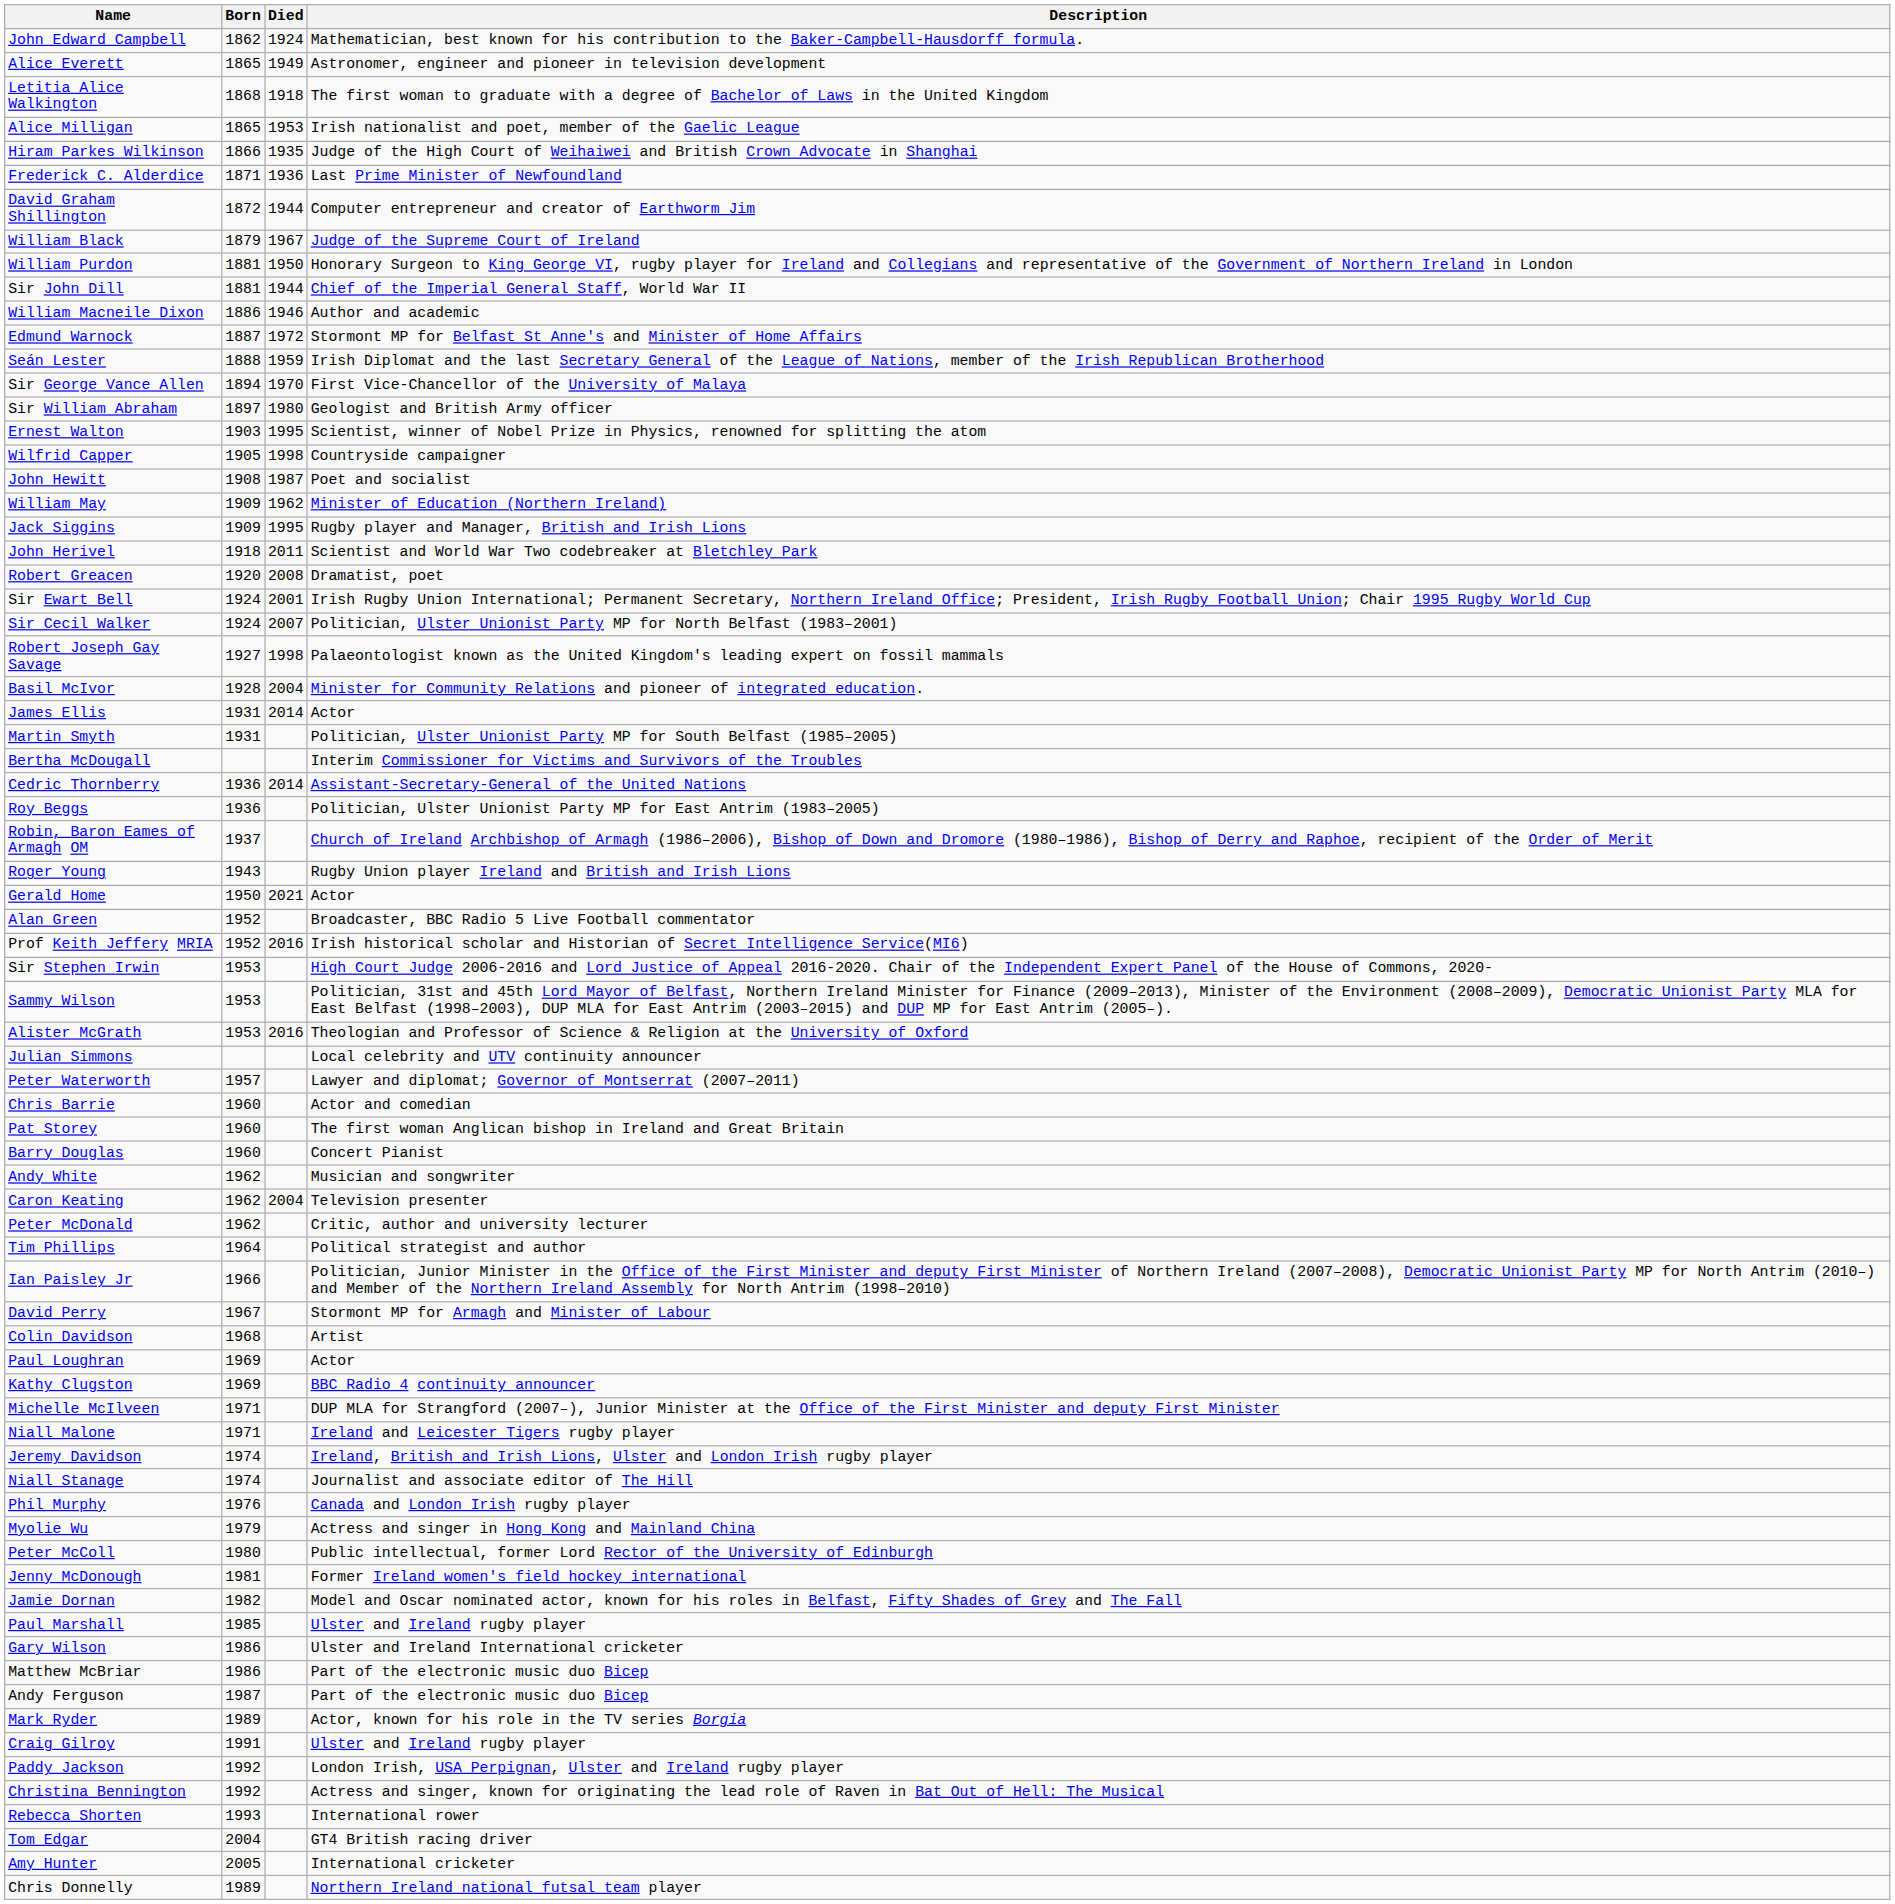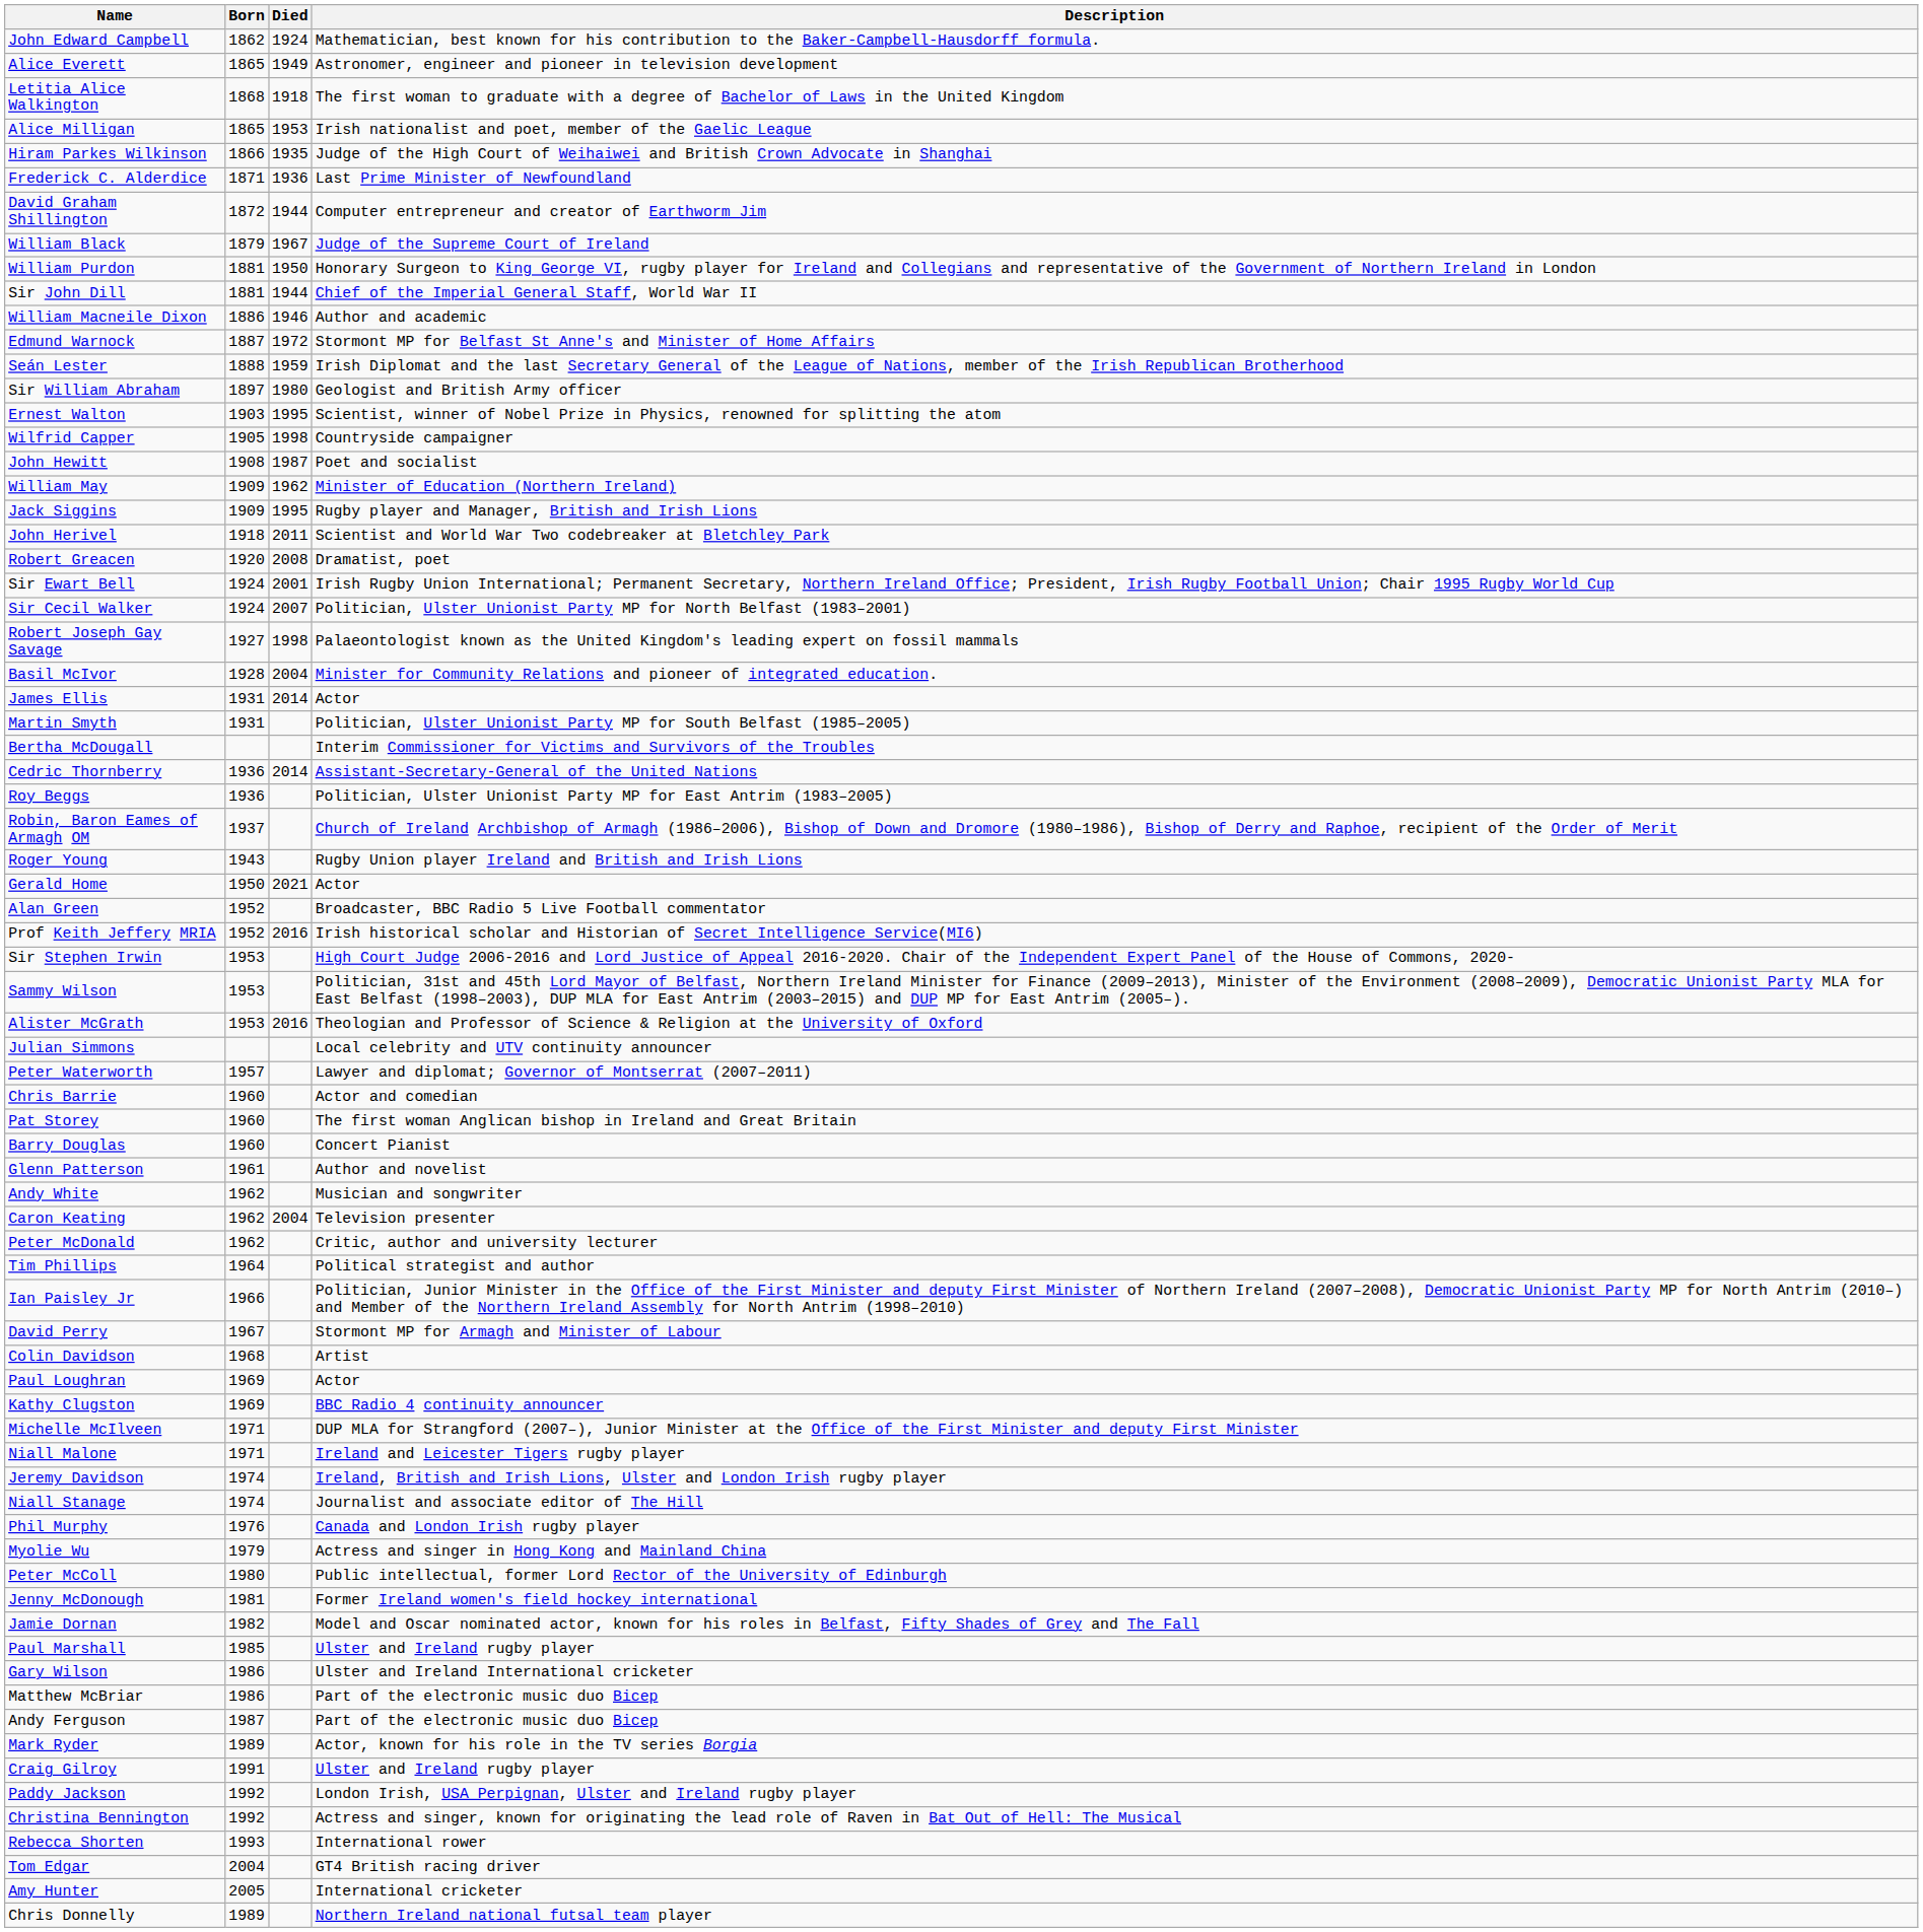- row: Sir George Vance Allen | 1894 | 1970 | First Vice-Chancellor of the University of Malaya
+ row: Glenn Patterson | 1961 | Author and novelist
